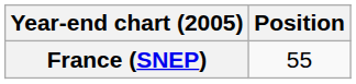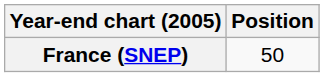France (SNEP) | Position: 55 -> 50
